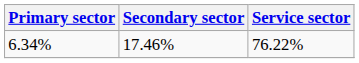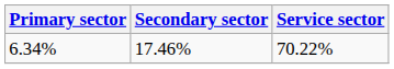6.34% | Service sector: 76.22% -> 70.22%
